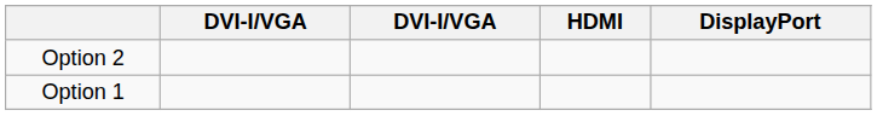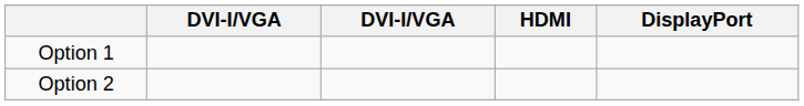rows swapped: Option 1 <-> Option 2
